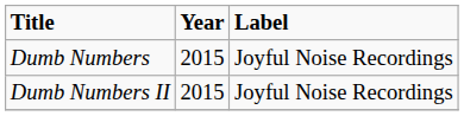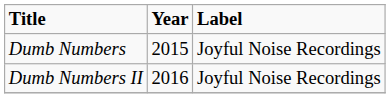Dumb Numbers II | Year: 2015 -> 2016
